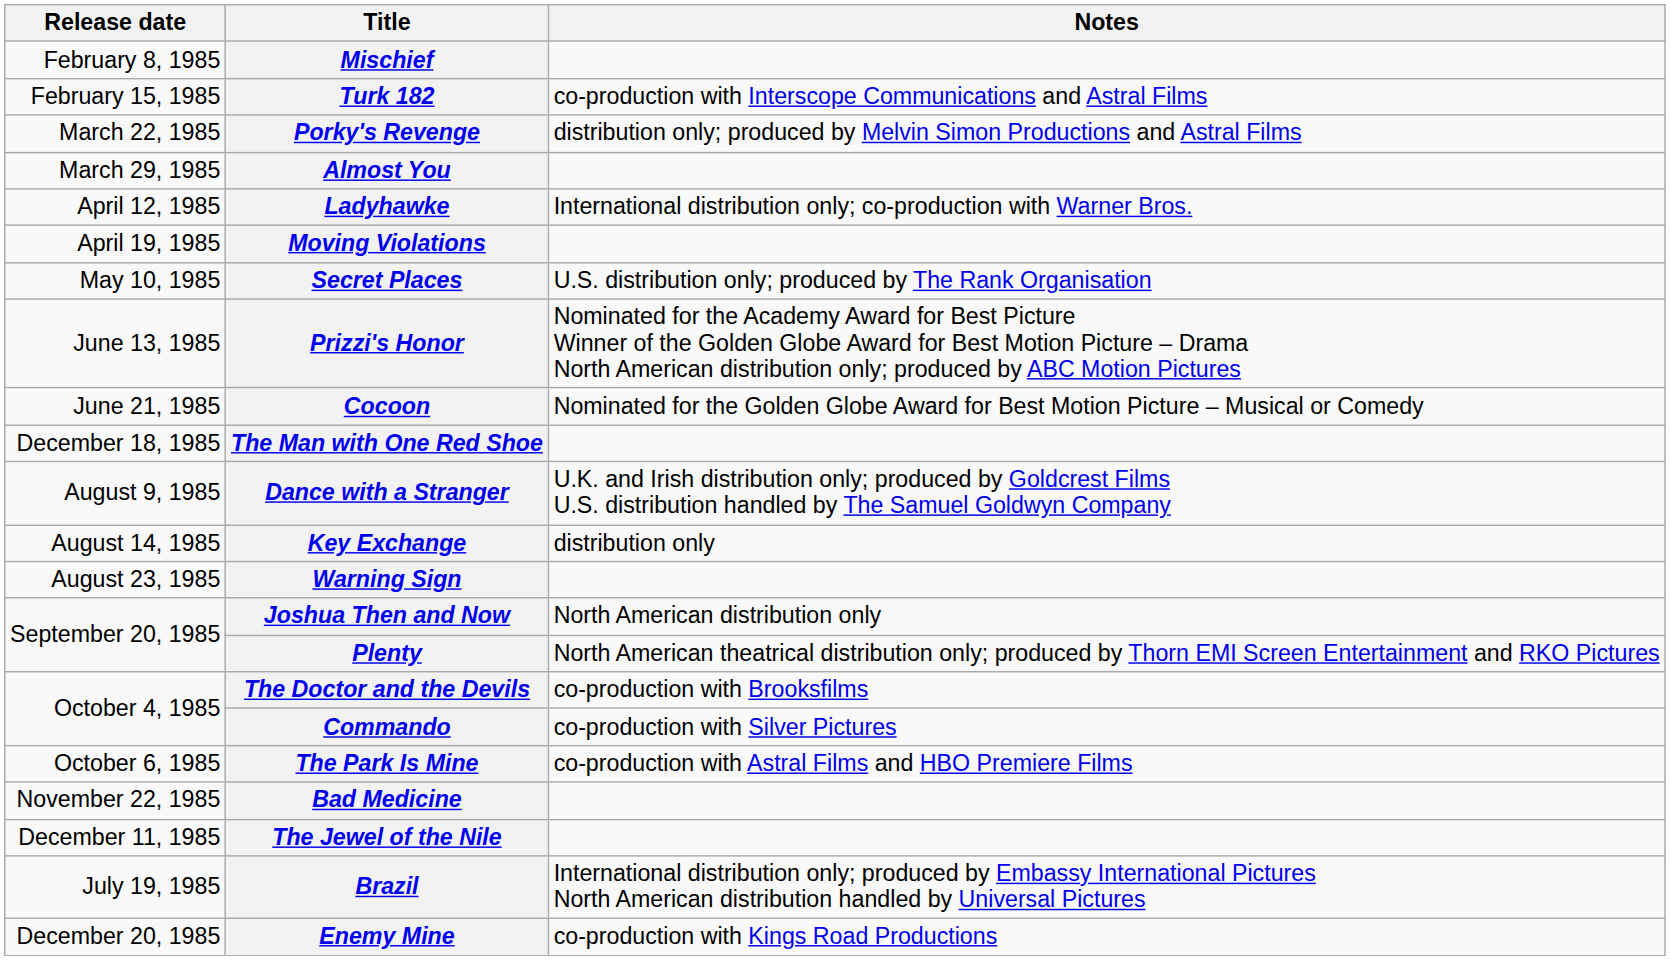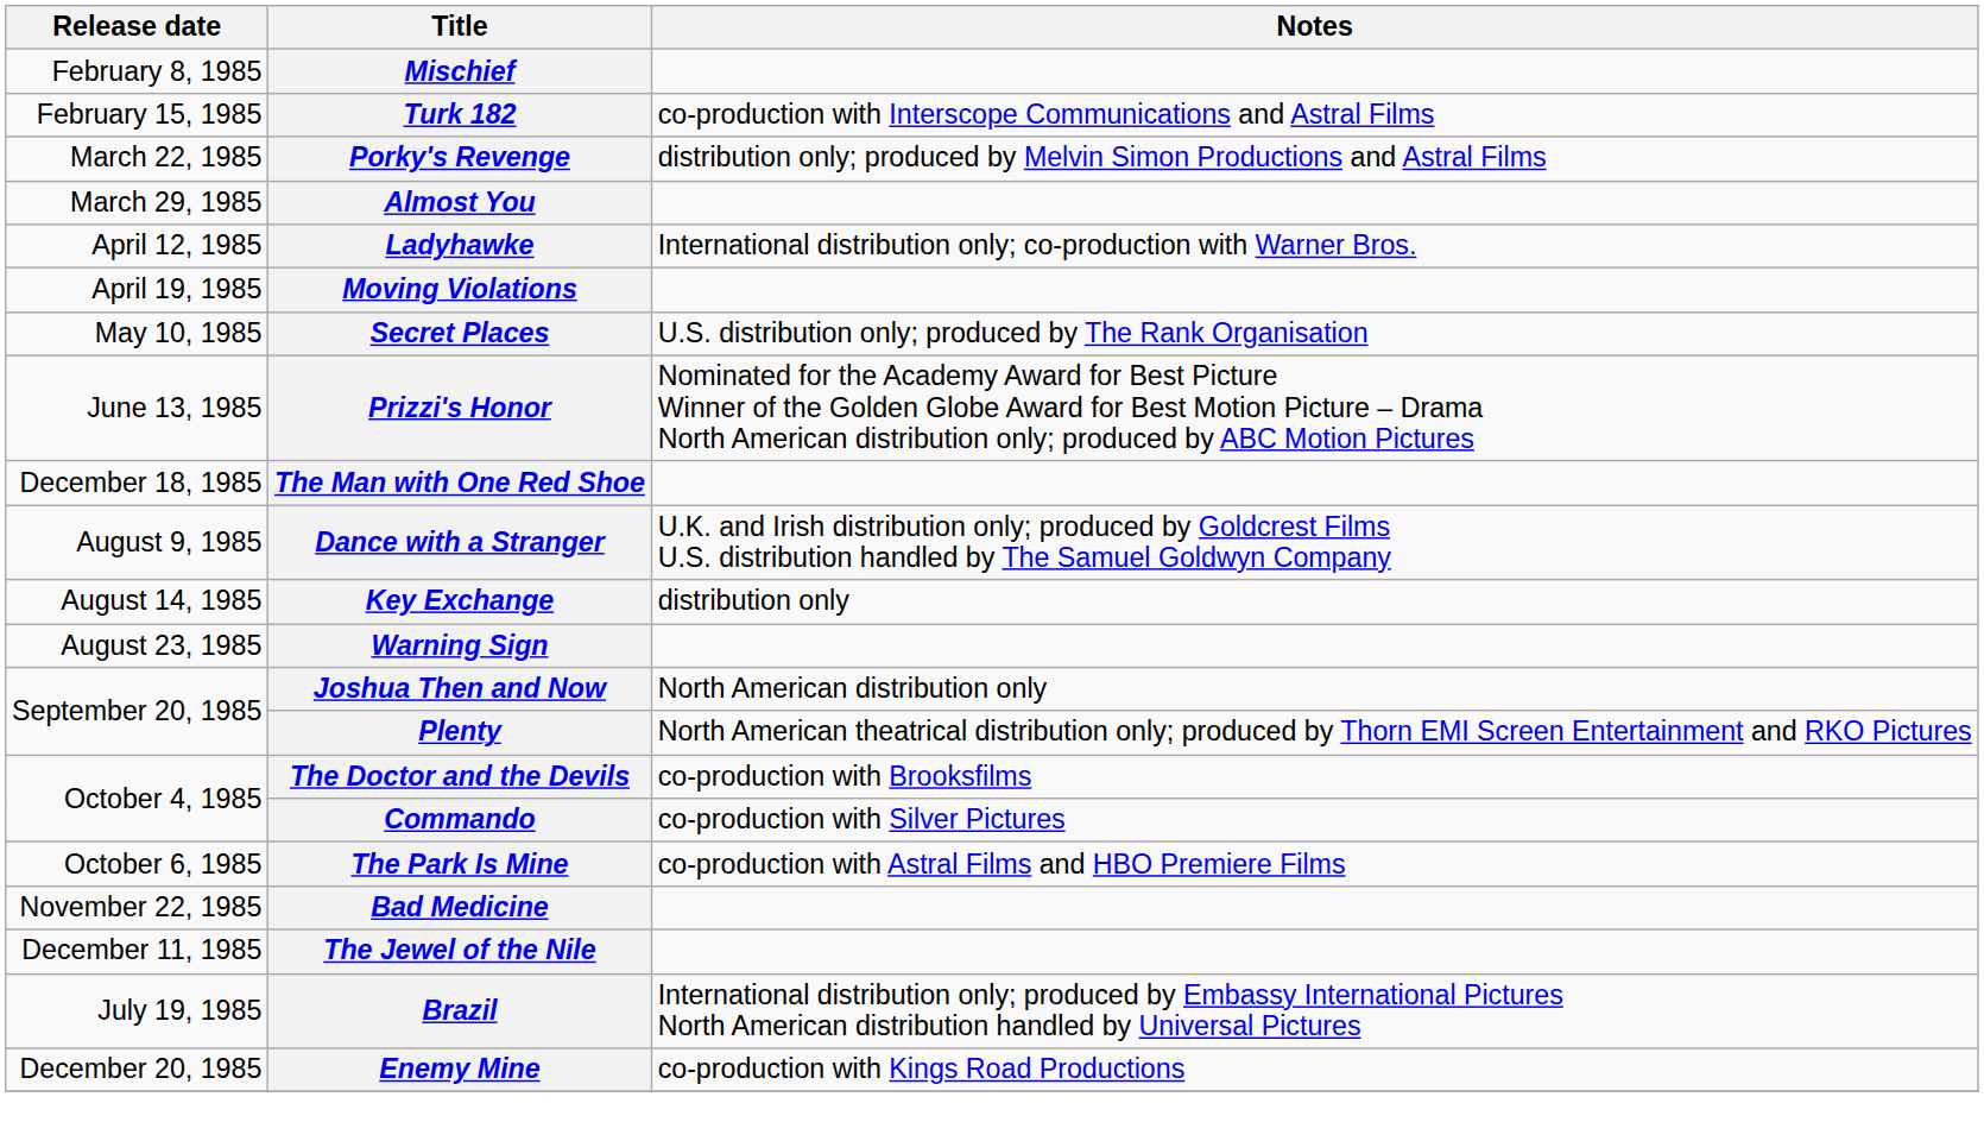- row: June 21, 1985 | Cocoon | Nominated for the Golden Globe Award for Best Motion Picture – Musical or Comedy
